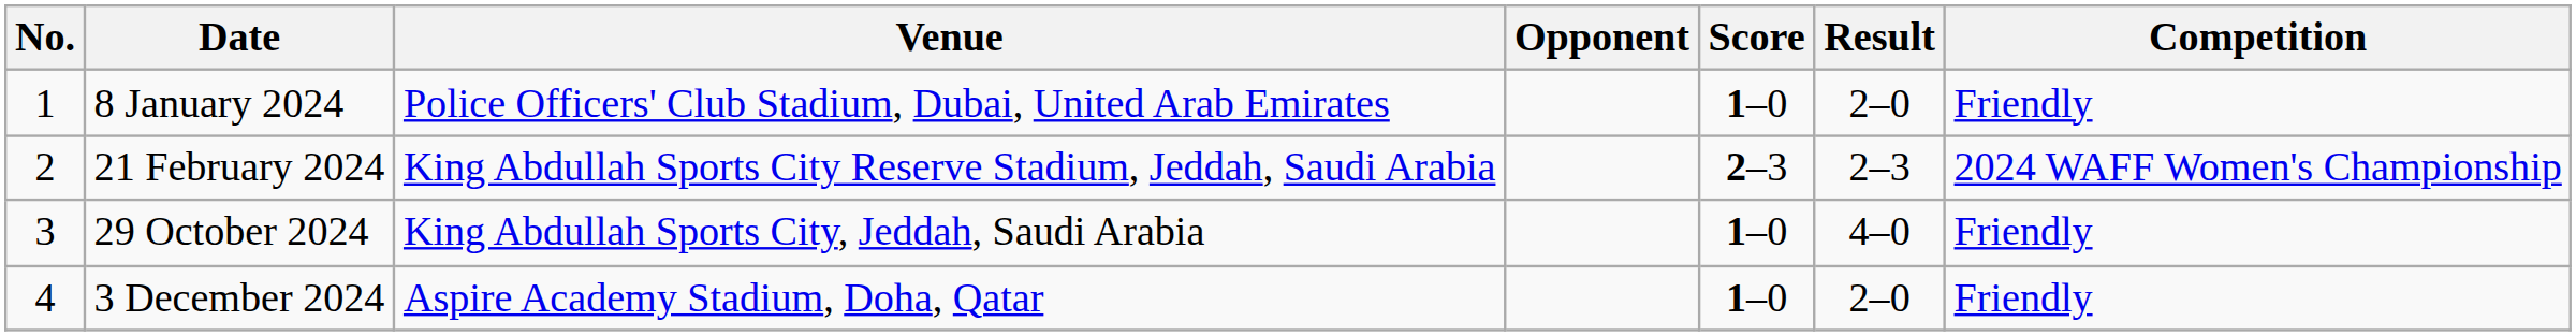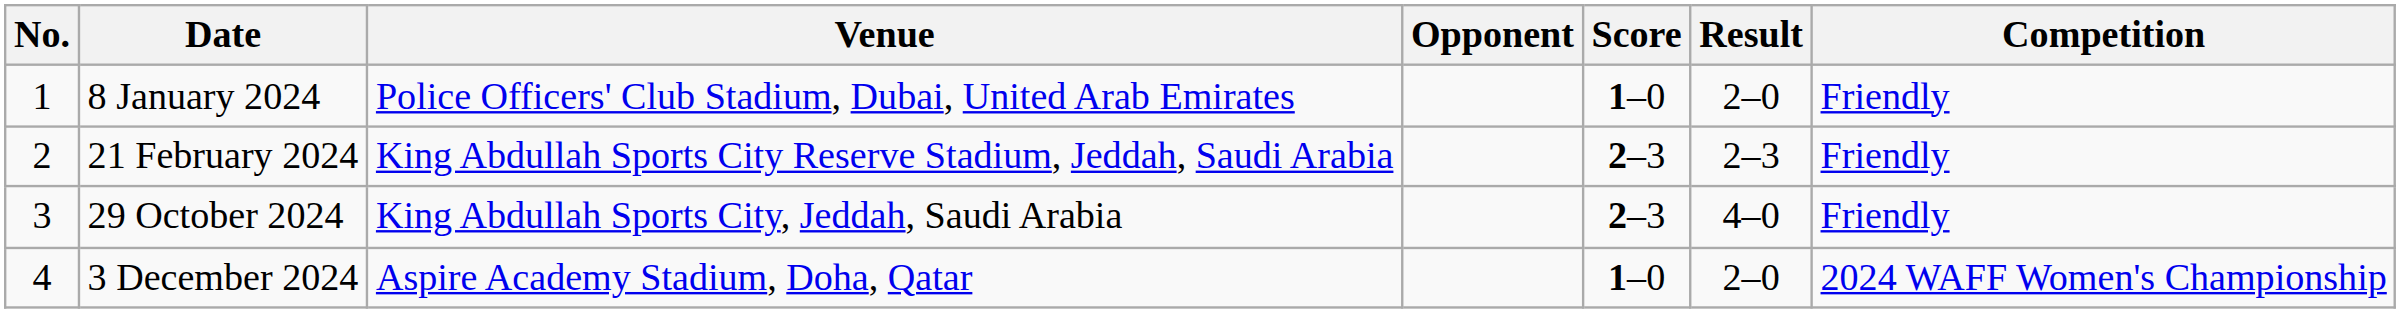21 February 2024 | Competition: 2024 WAFF Women's Championship -> Friendly
29 October 2024 | Score: 1–0 -> 2–3
3 December 2024 | Competition: Friendly -> 2024 WAFF Women's Championship
